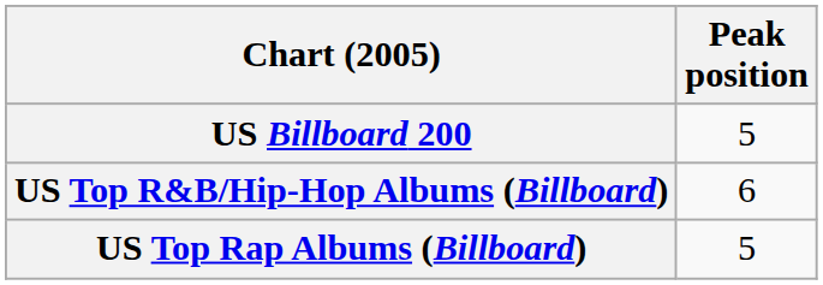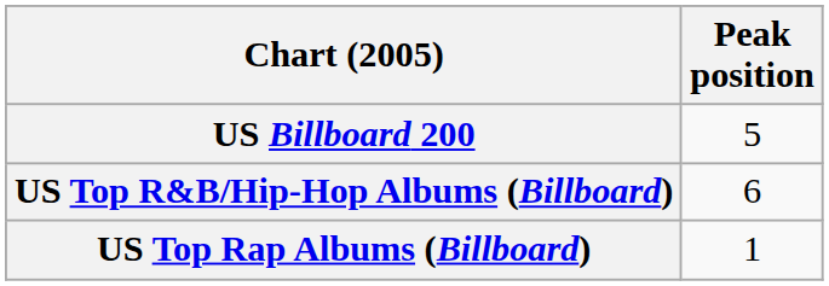US Top Rap Albums (Billboard) | Peak position: 5 -> 1
